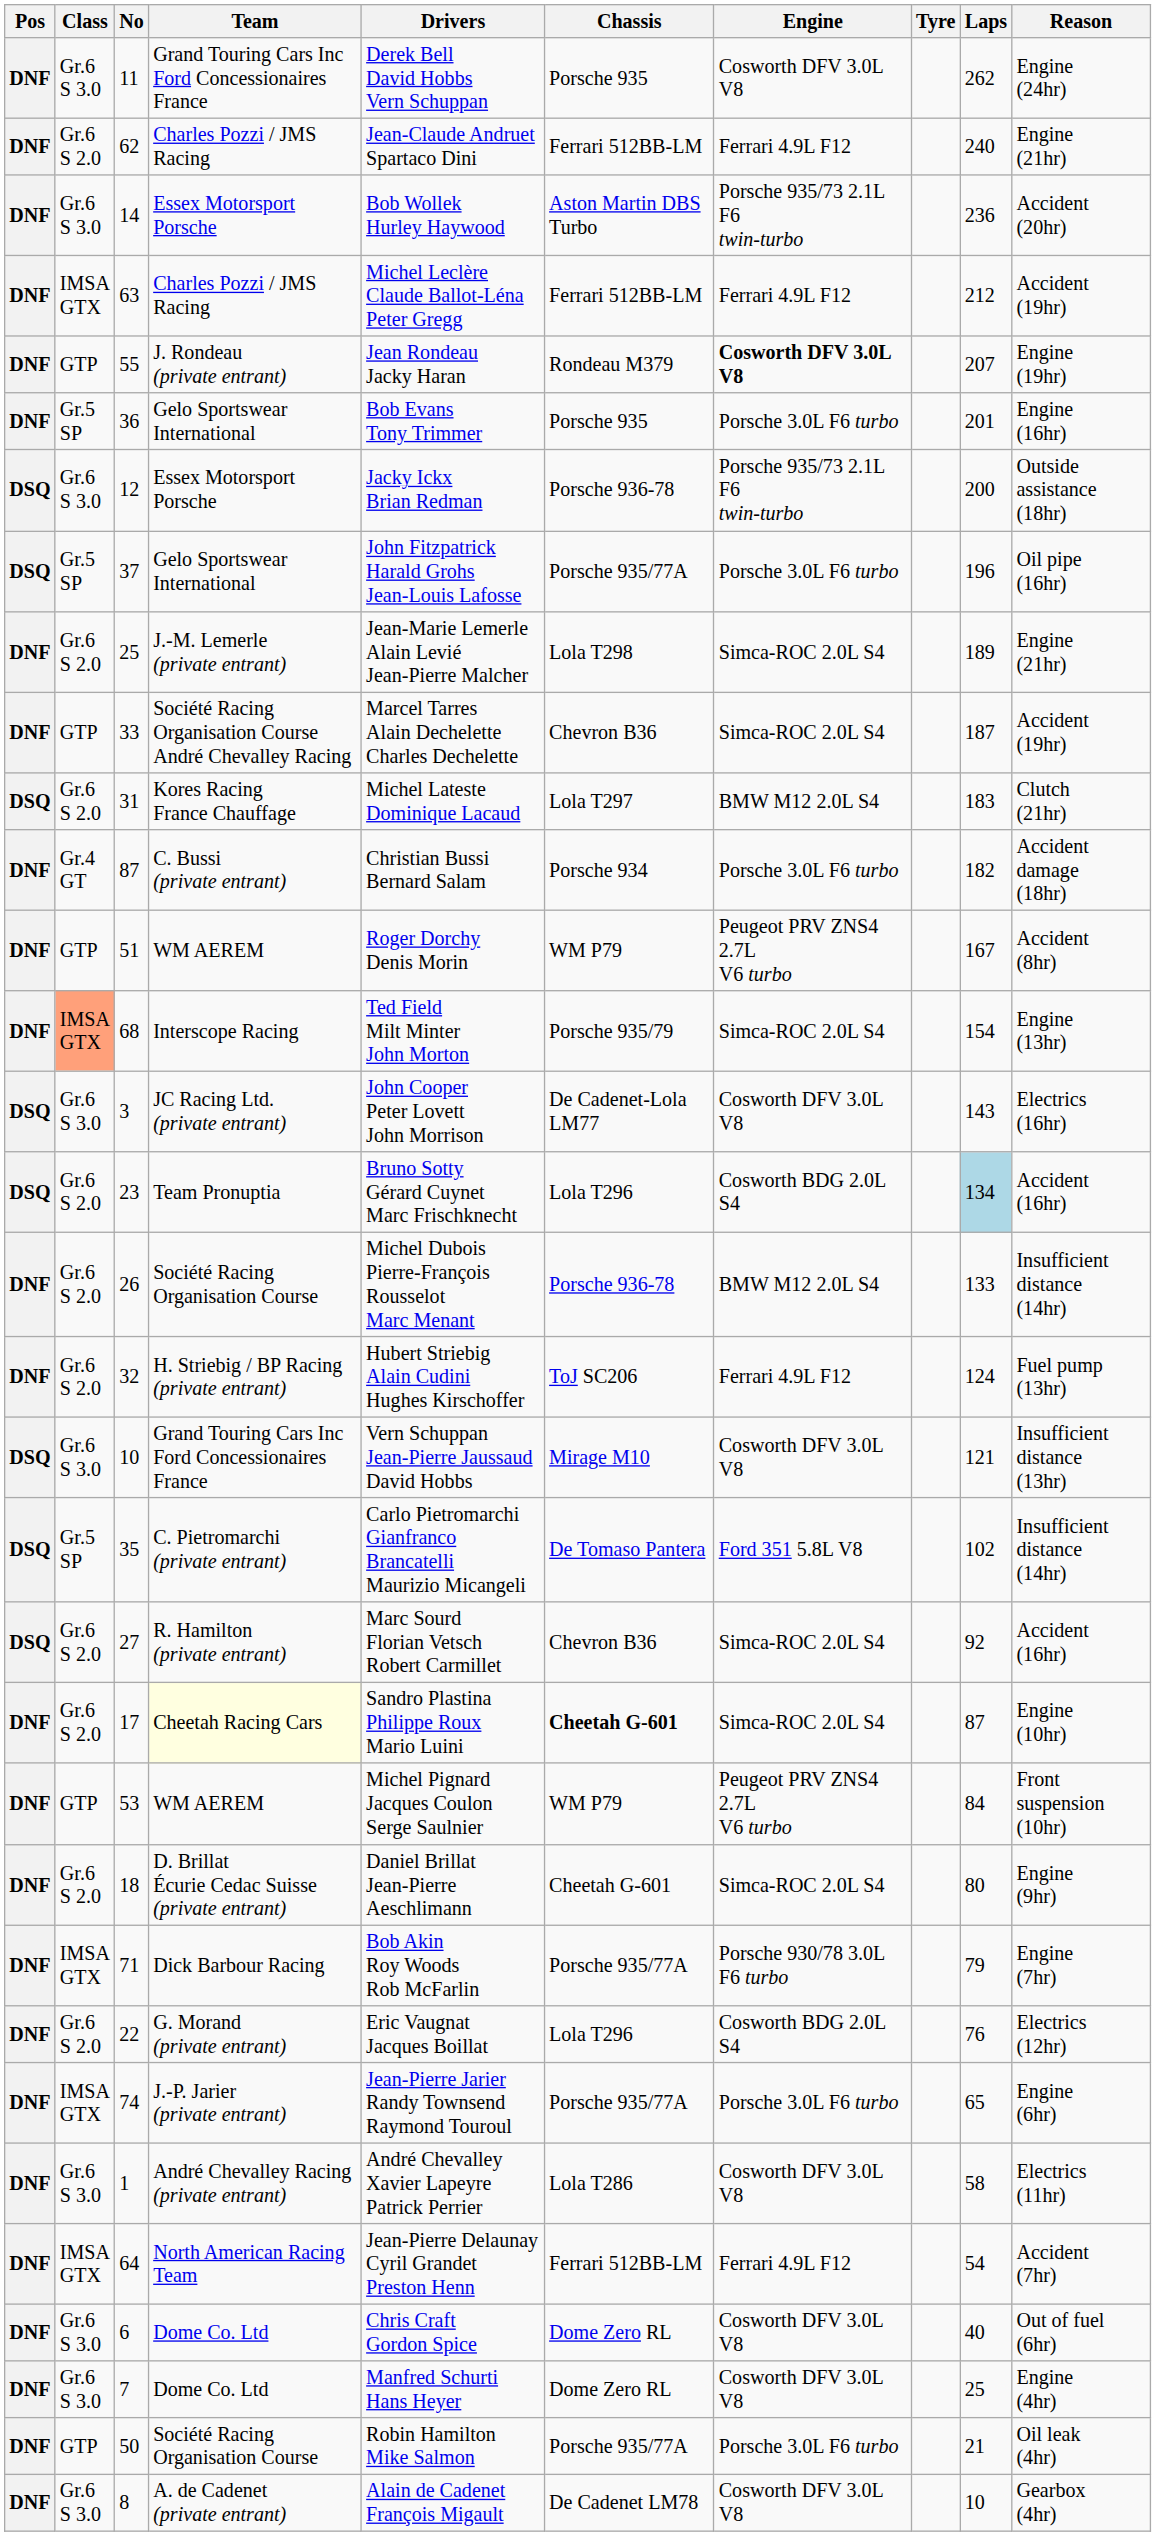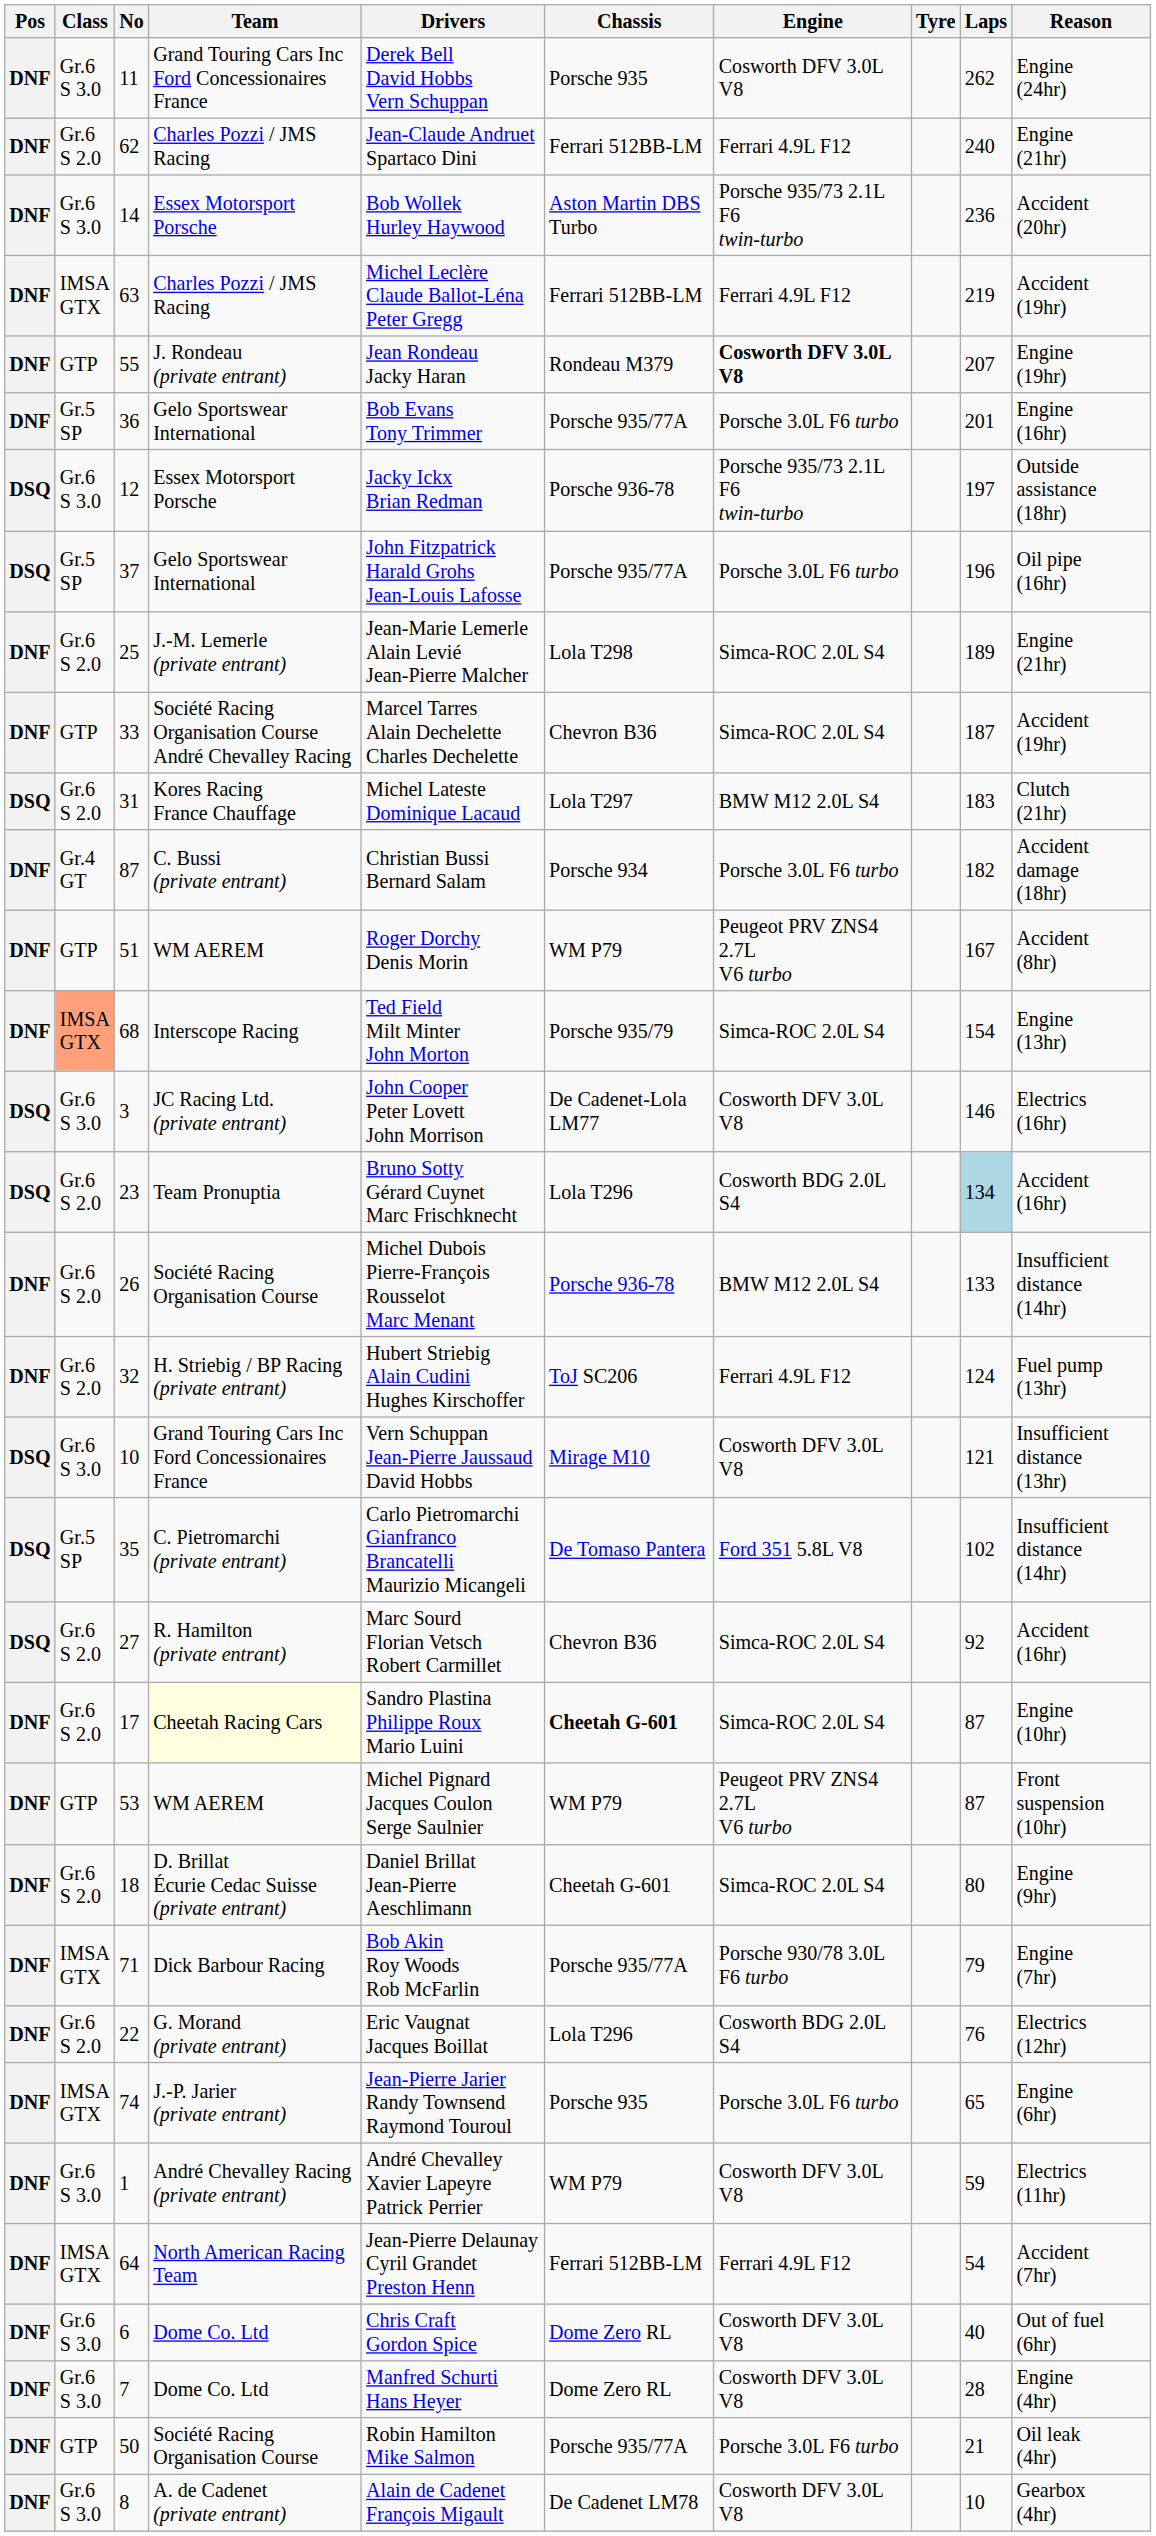63 | Laps: 212 -> 219
36 | Chassis: Porsche 935 -> Porsche 935/77A
12 | Laps: 200 -> 197
3 | Laps: 143 -> 146
53 | Laps: 84 -> 87
74 | Chassis: Porsche 935/77A -> Porsche 935
1 | Chassis: Lola T286 -> WM P79
1 | Laps: 58 -> 59
7 | Laps: 25 -> 28
